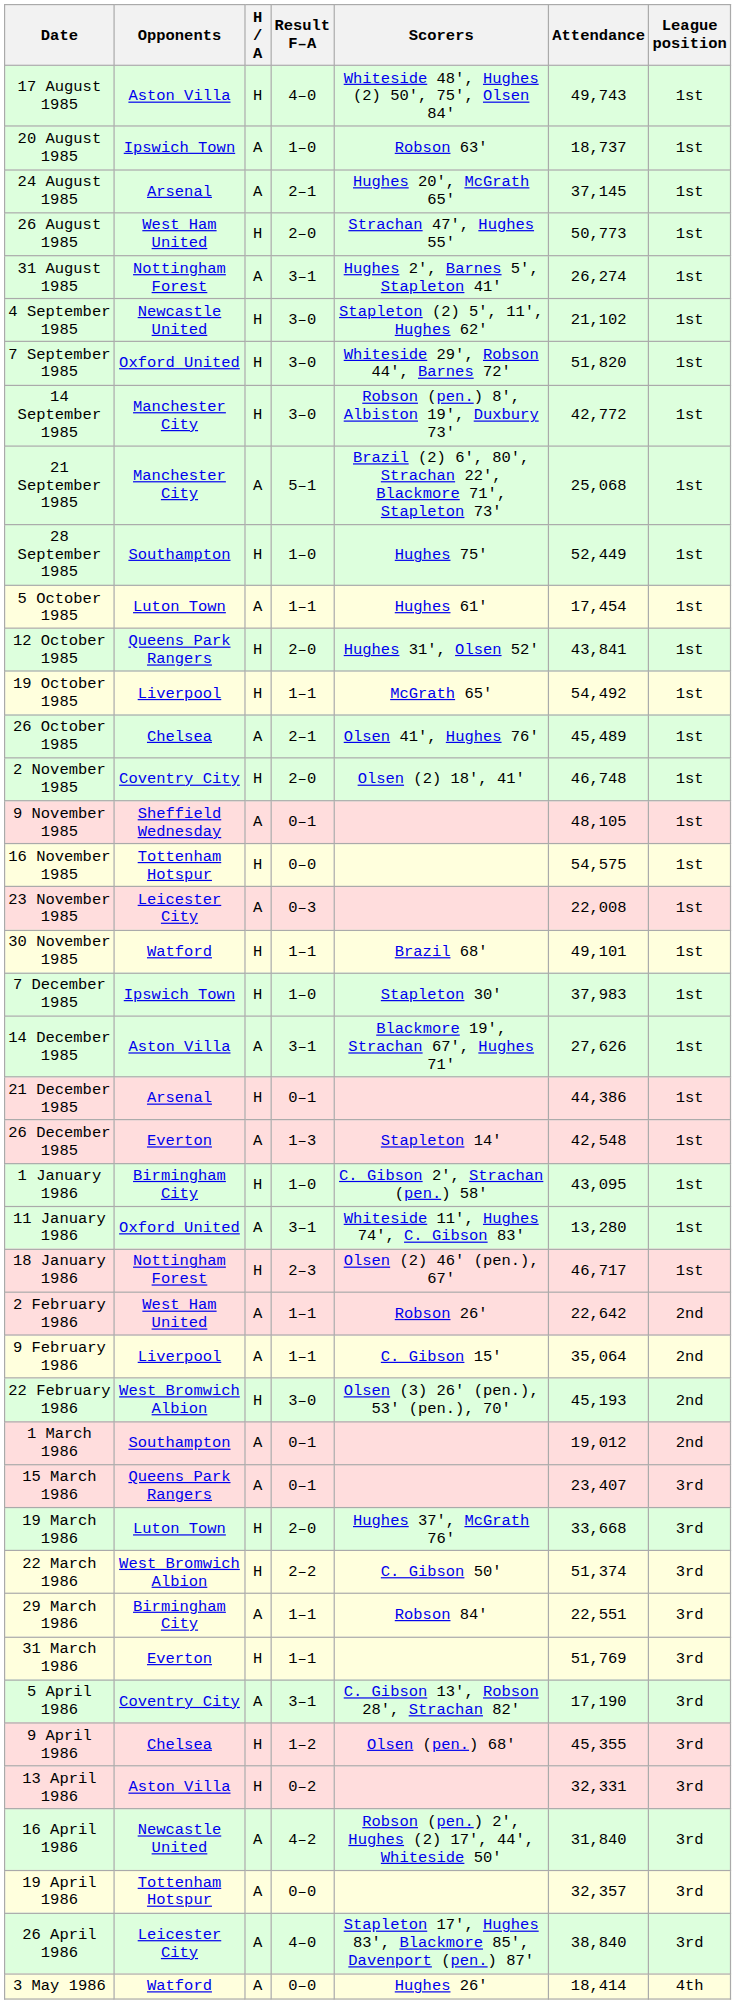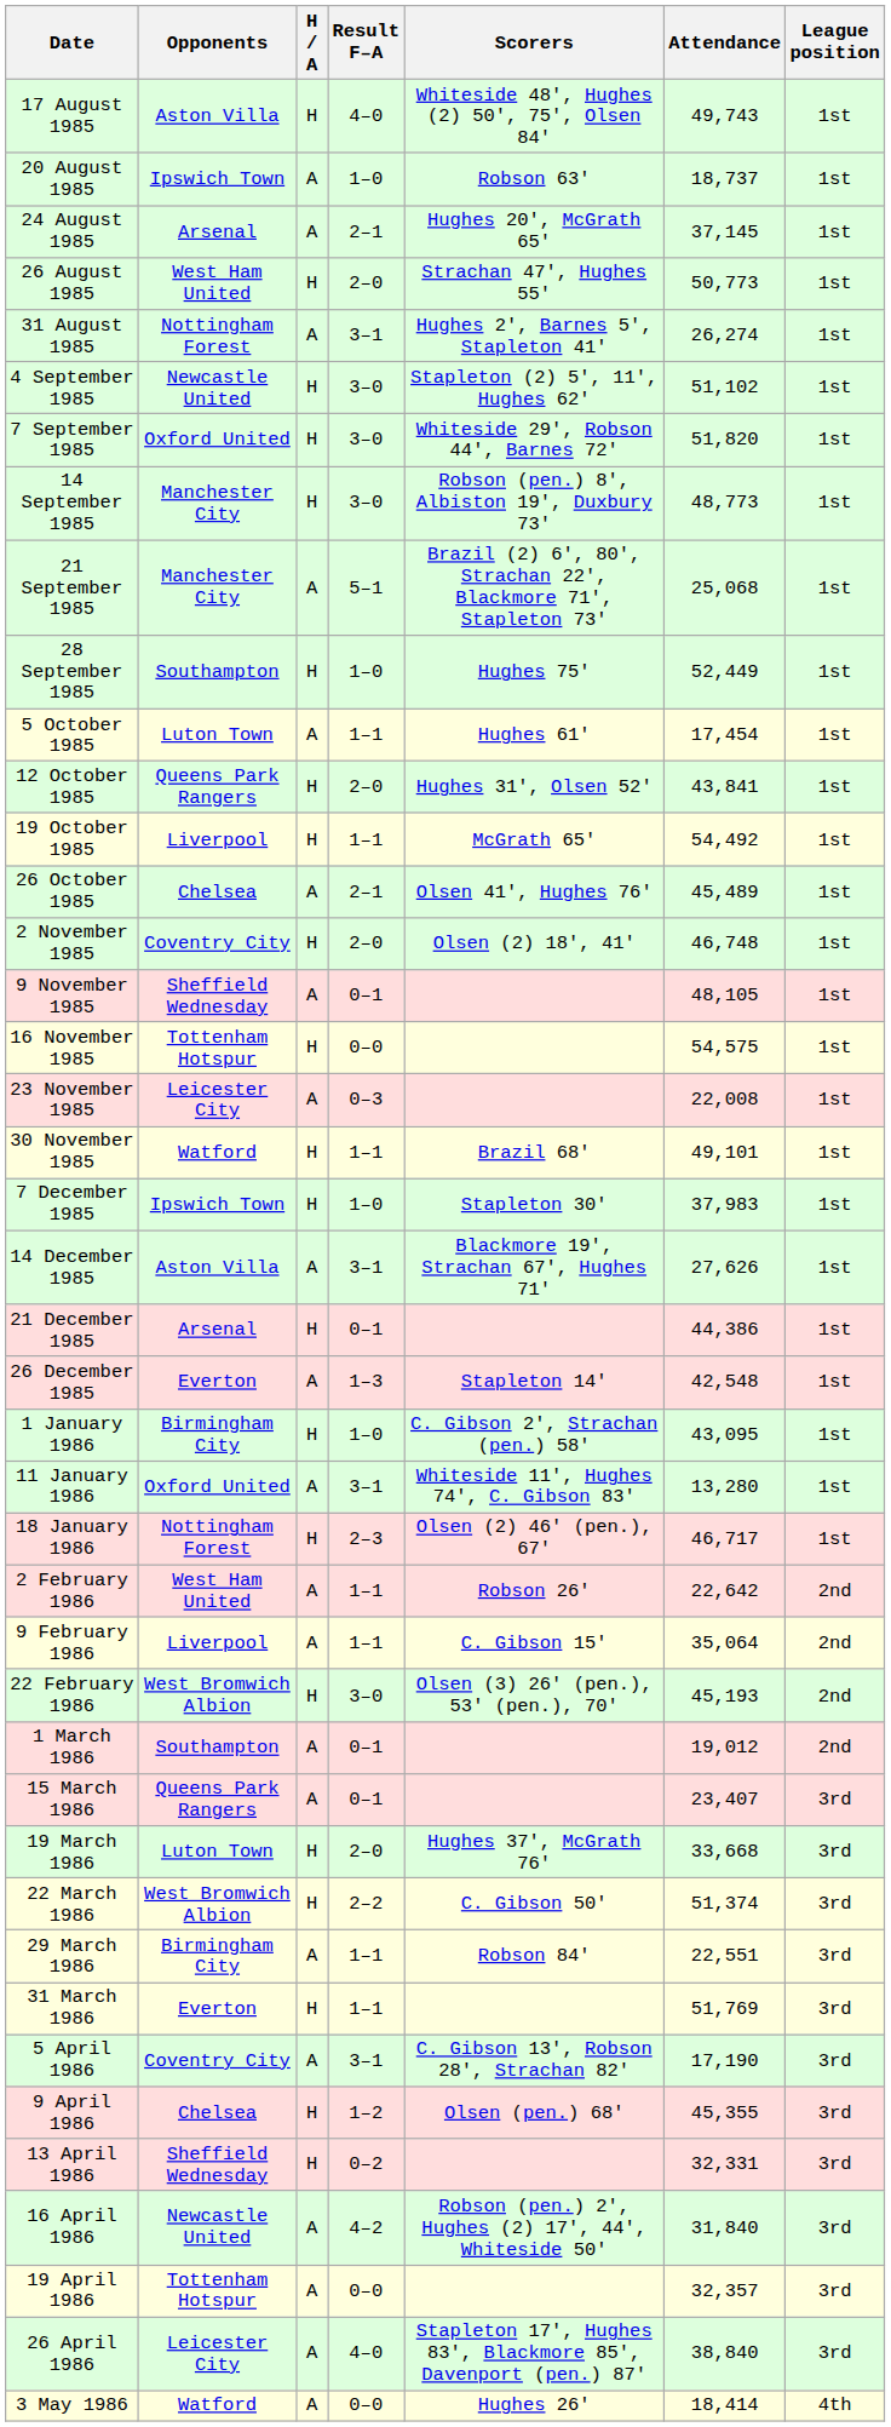4 September 1985 | Attendance: 21,102 -> 51,102
14 September 1985 | Attendance: 42,772 -> 48,773
13 April 1986 | Opponents: Aston Villa -> Sheffield Wednesday
